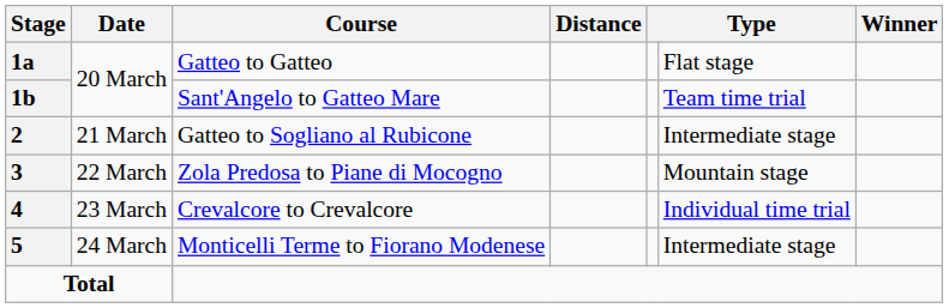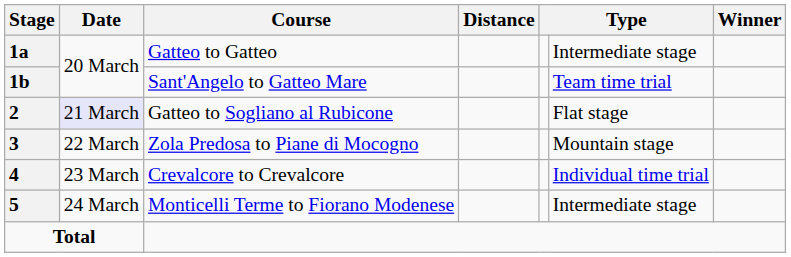Gatteo to Gatteo | column 6: Flat stage -> Intermediate stage
Gatteo to Sogliano al Rubicone | Date: no background -> lavender background
Gatteo to Sogliano al Rubicone | column 6: Intermediate stage -> Flat stage
